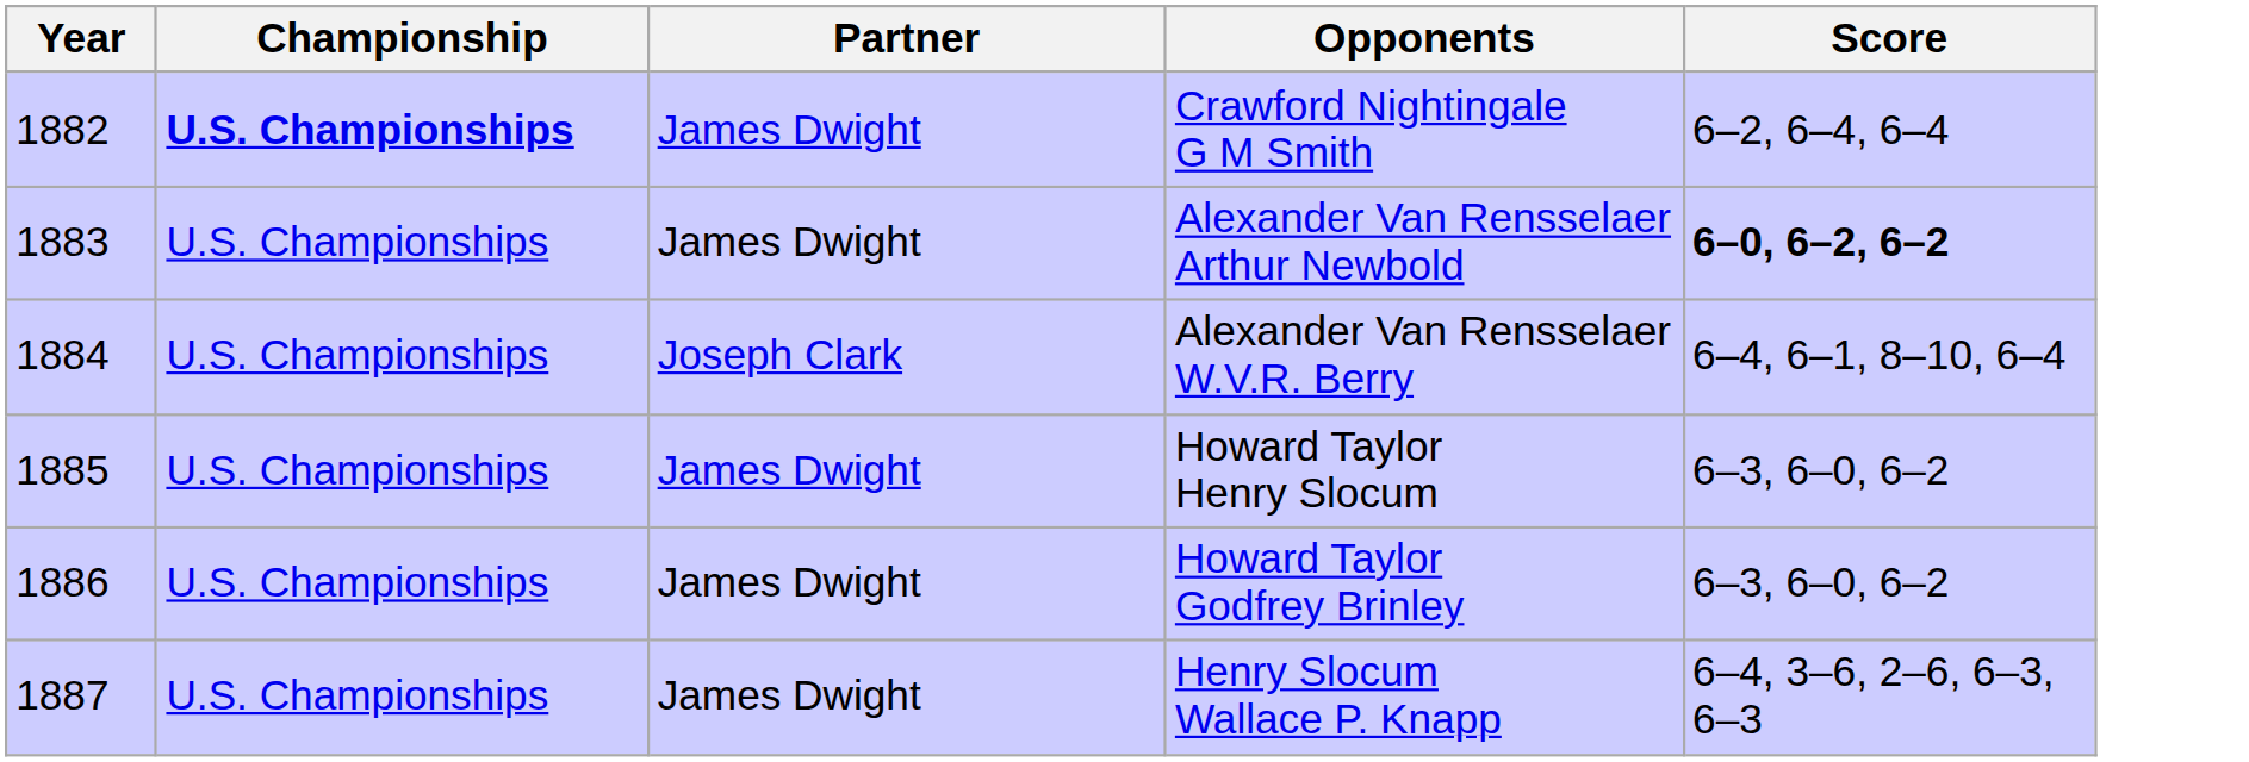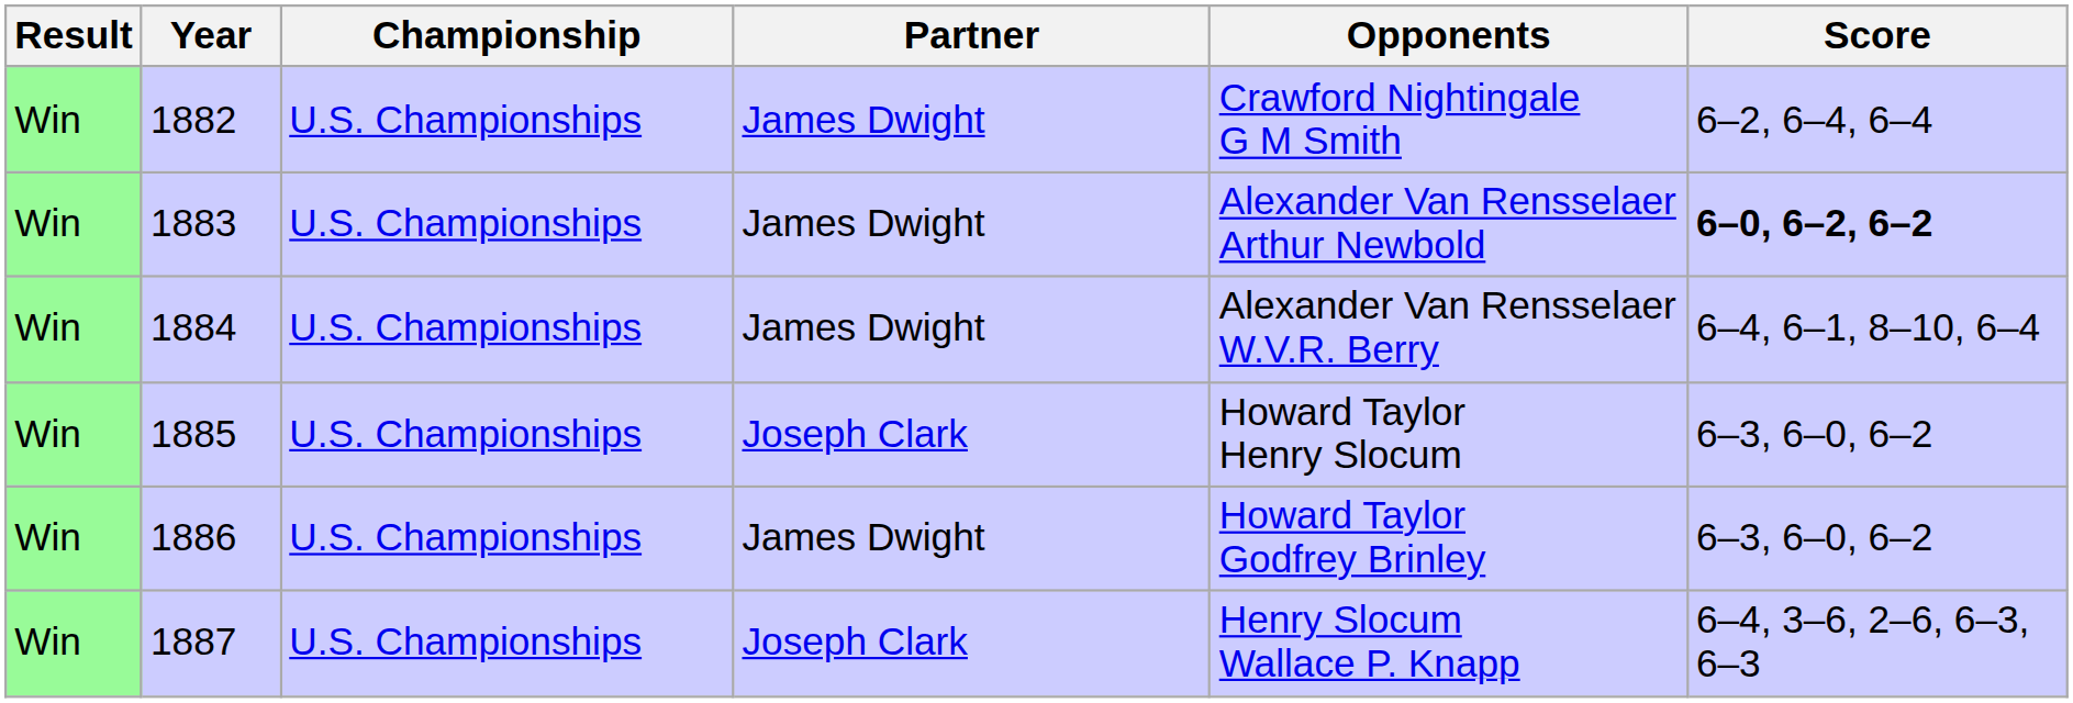+ column: Result | Win | Win | Win | Win | Win | Win
1882 | Championship: bold -> normal
1884 | Partner: Joseph Clark -> James Dwight
1885 | Partner: James Dwight -> Joseph Clark
1887 | Partner: James Dwight -> Joseph Clark
